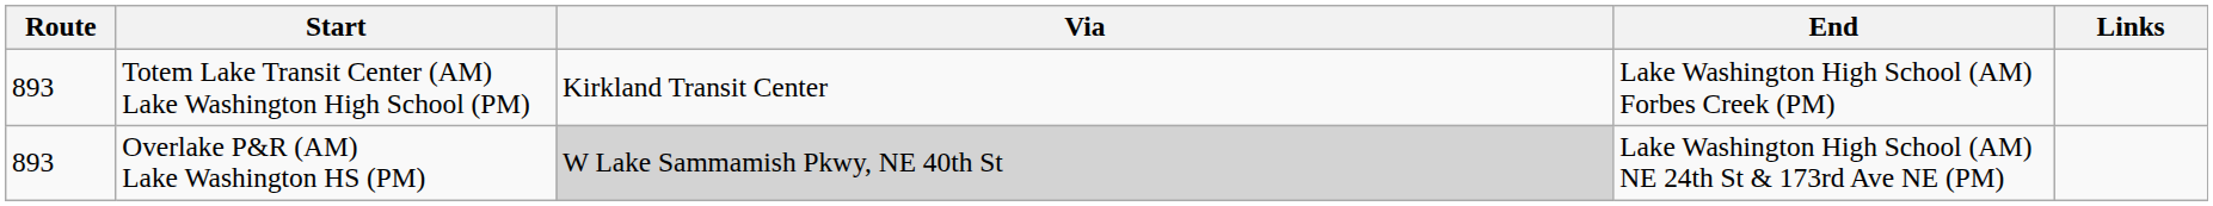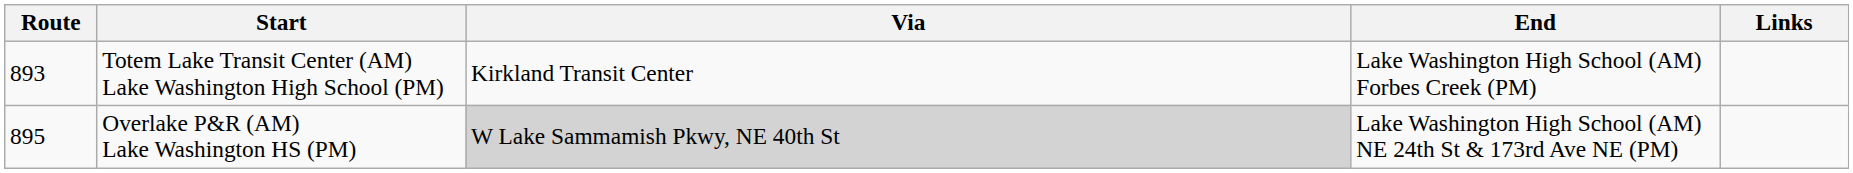Overlake P&R (AM) Lake Washington HS (PM) | Route: 893 -> 895
